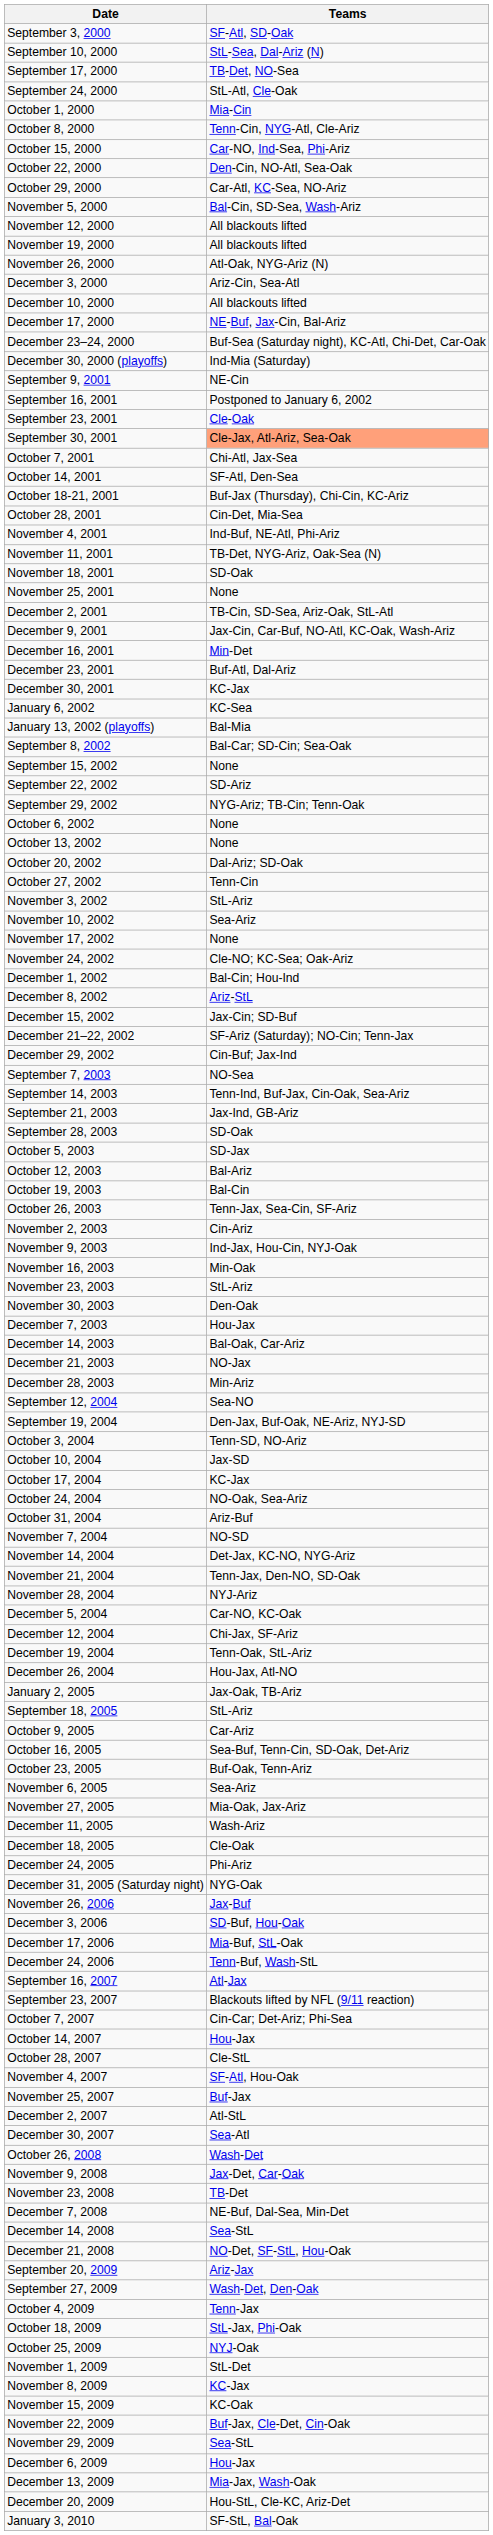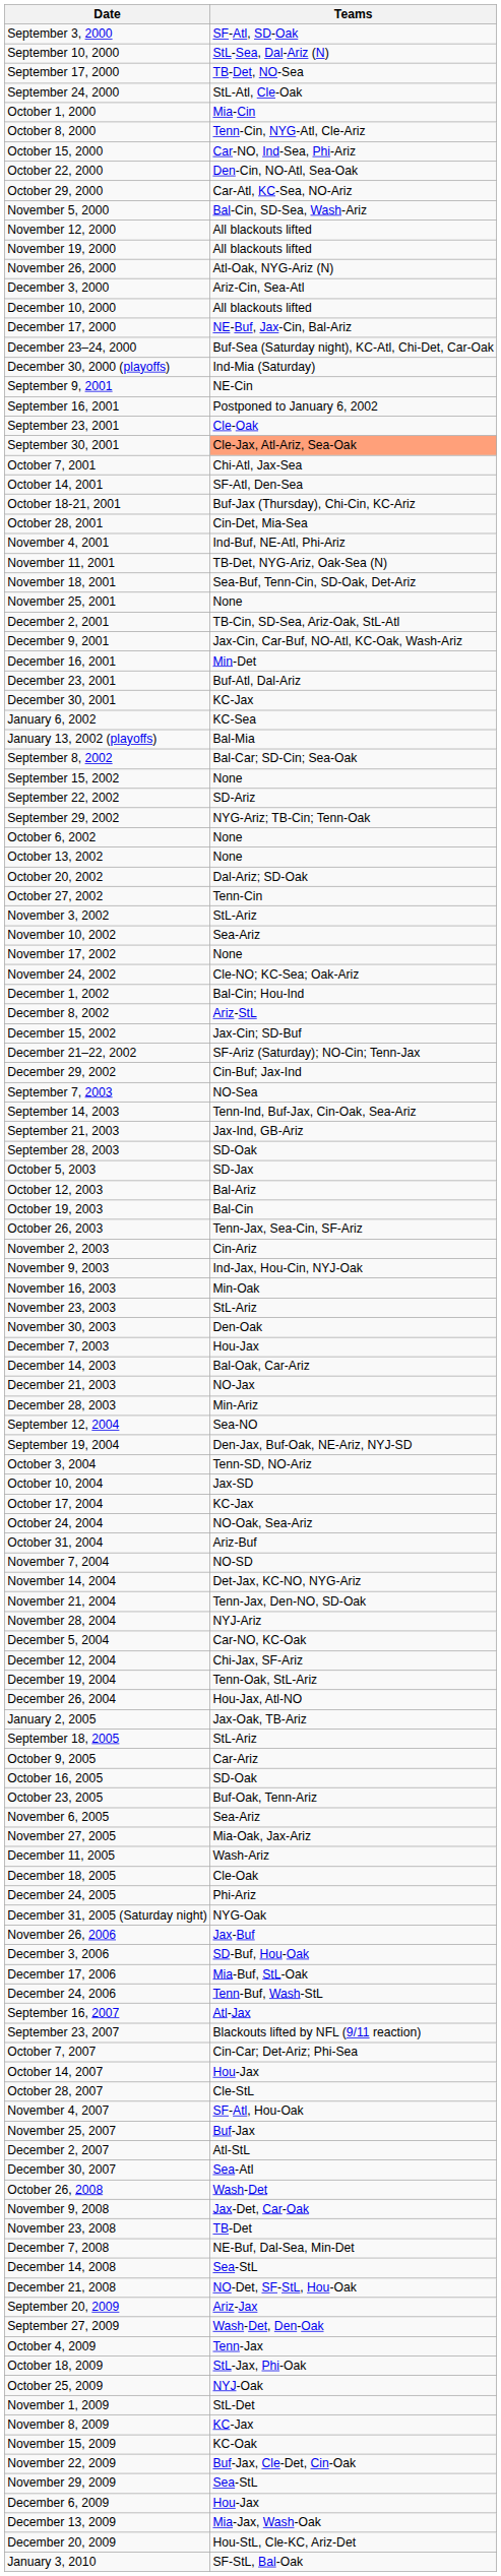November 18, 2001 | Teams: SD-Oak -> Sea-Buf, Tenn-Cin, SD-Oak, Det-Ariz
October 16, 2005 | Teams: Sea-Buf, Tenn-Cin, SD-Oak, Det-Ariz -> SD-Oak
